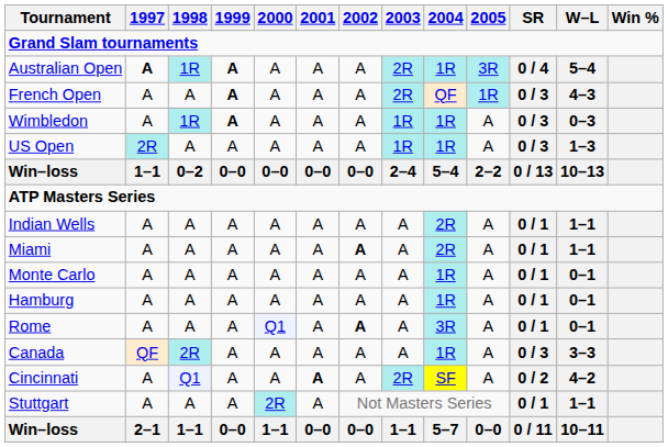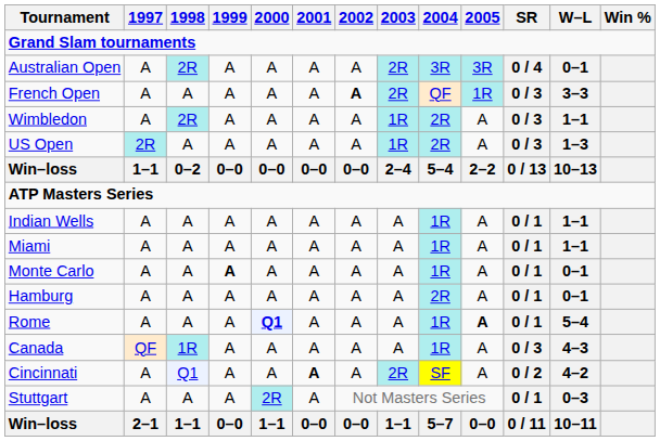Australian Open | 1997: bold -> normal
Australian Open | 1998: 1R -> 2R
Australian Open | 1999: bold -> normal
Australian Open | 2004: 1R -> 3R
Australian Open | W–L: 5–4 -> 0–1
French Open | 1999: bold -> normal
French Open | 2002: normal -> bold
French Open | W–L: 4–3 -> 3–3
Wimbledon | 1998: 1R -> 2R
Wimbledon | 1999: bold -> normal
Wimbledon | 2004: 1R -> 2R
Wimbledon | W–L: 0–3 -> 1–1
US Open | 2004: 1R -> 2R
Indian Wells | 2004: 2R -> 1R
Miami | 2002: bold -> normal
Miami | 2004: 2R -> 1R
Monte Carlo | 1999: normal -> bold
Hamburg | 2004: 1R -> 2R
Rome | 2000: normal -> bold
Rome | 2002: bold -> normal
Rome | 2004: 3R -> 1R
Rome | 2005: normal -> bold
Rome | W–L: 0–1 -> 5–4
Canada | 1998: 2R -> 1R
Canada | W–L: 3–3 -> 4–3
Stuttgart | W–L: 1–1 -> 0–3
